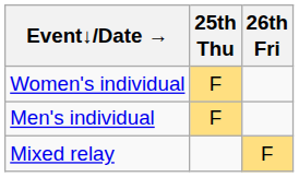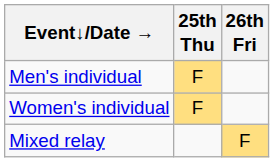rows swapped: Men's individual <-> Women's individual
